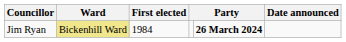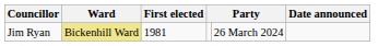Jim Ryan | First elected: 1984 -> 1981
Jim Ryan | column 5: bold -> normal
